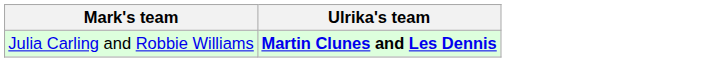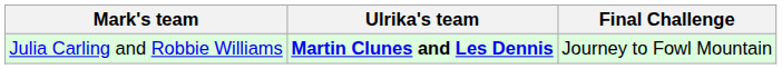+ column: Final Challenge | Journey to Fowl Mountain
